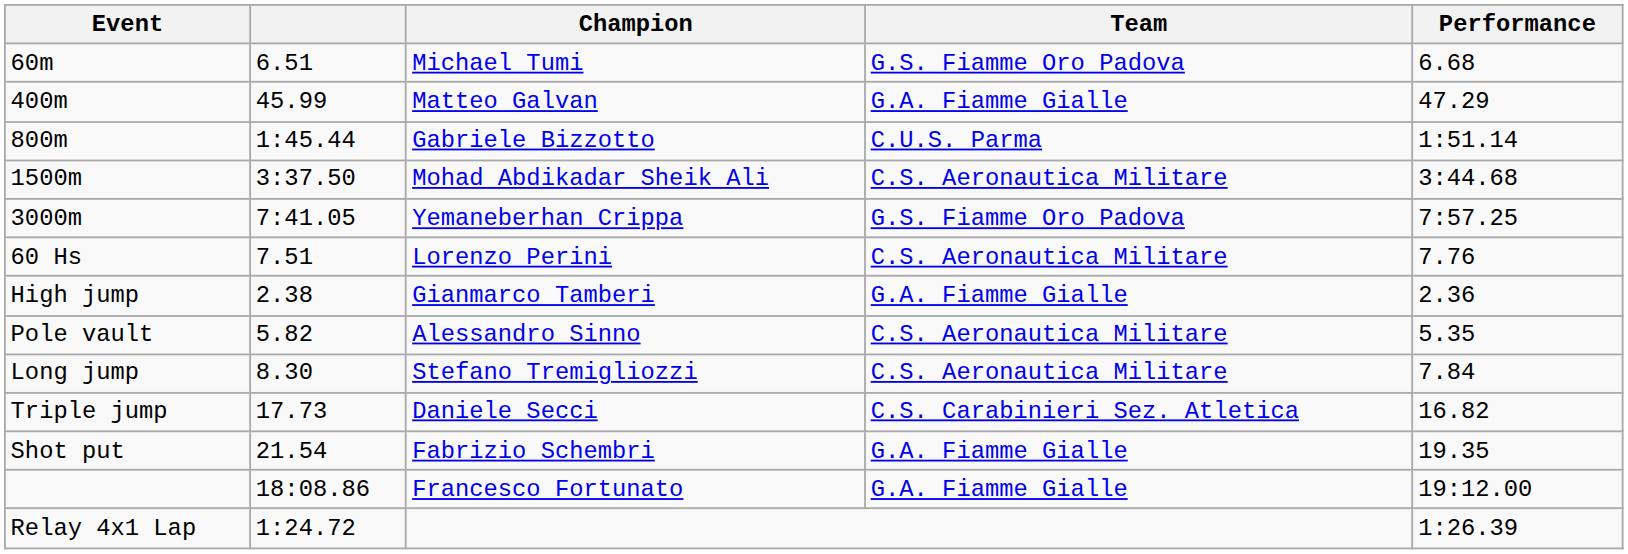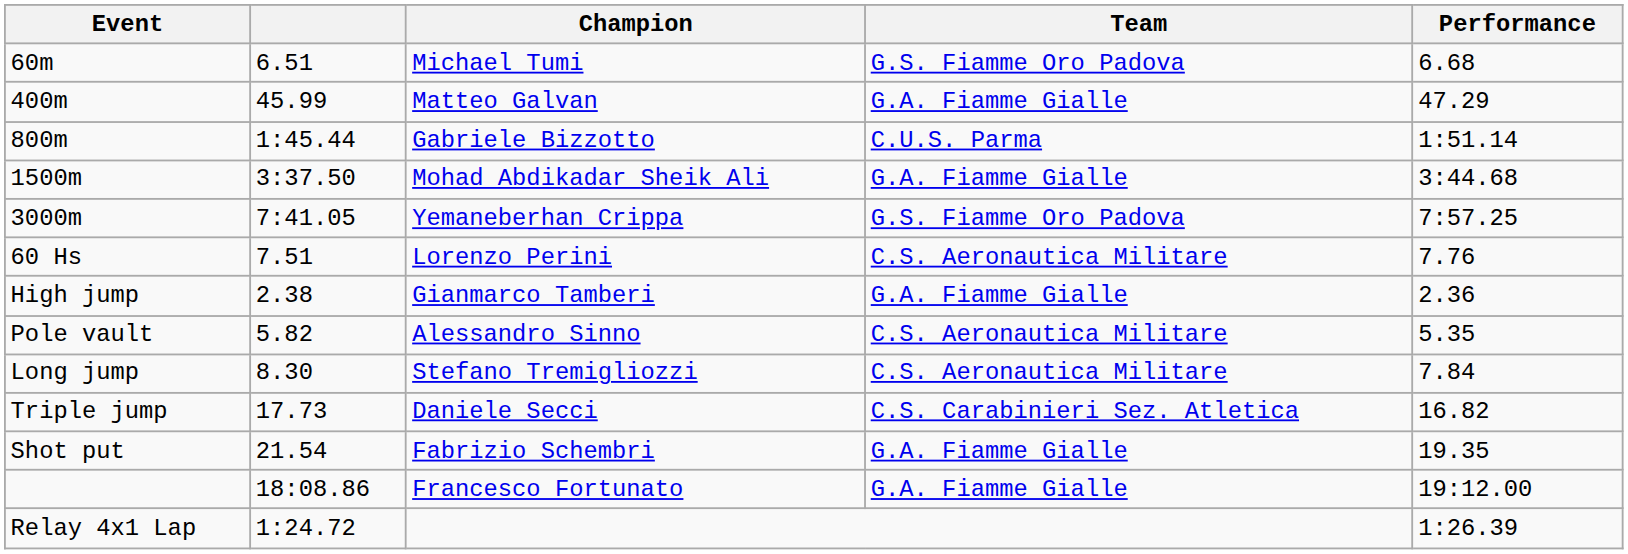1500m | Team: C.S. Aeronautica Militare -> G.A. Fiamme Gialle
